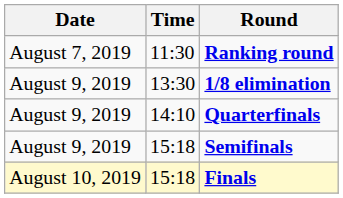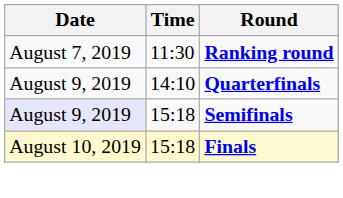- row: August 9, 2019 | 13:30 | 1/8 elimination
Semifinals | Date: no background -> lavender background
